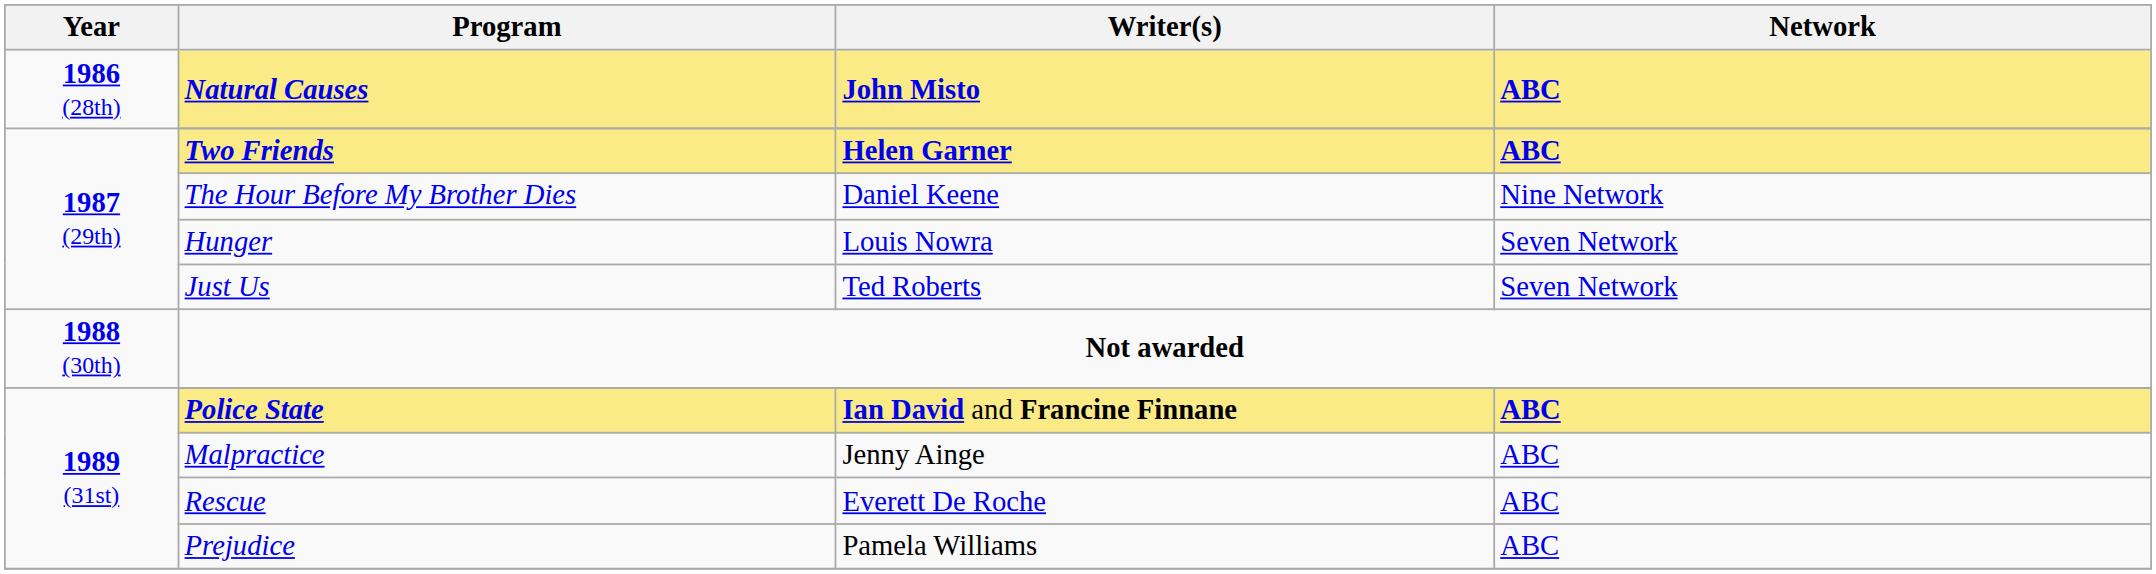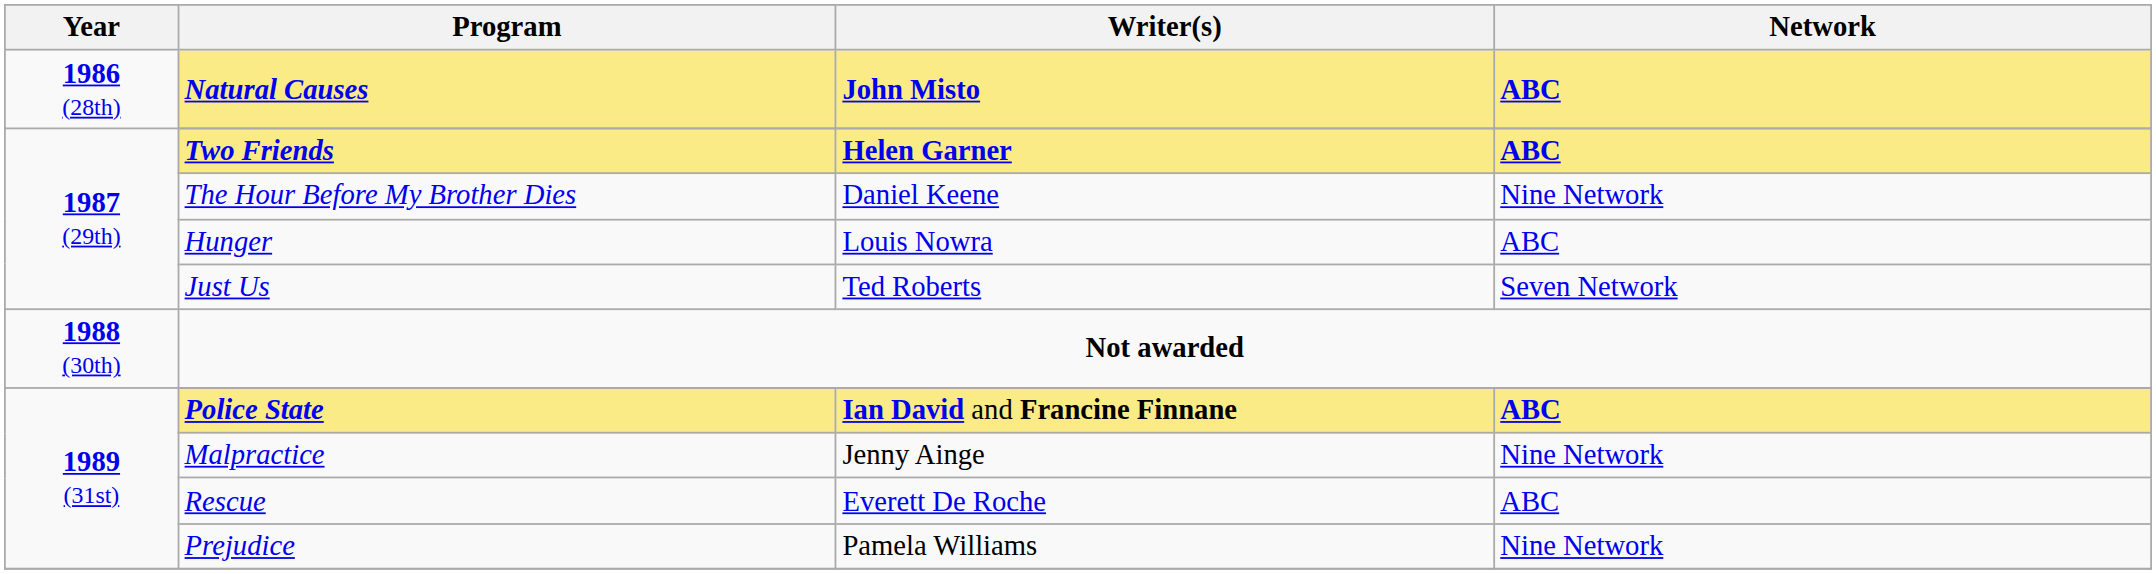Hunger | Network: Seven Network -> ABC
Malpractice | Network: ABC -> Nine Network
Prejudice | Network: ABC -> Nine Network
